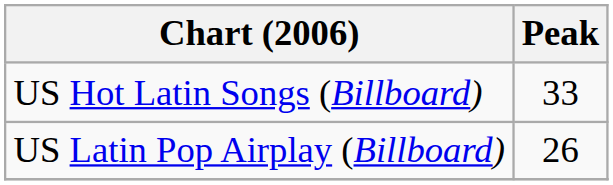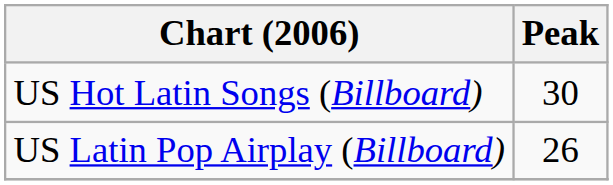US Hot Latin Songs (Billboard) | Peak: 33 -> 30
